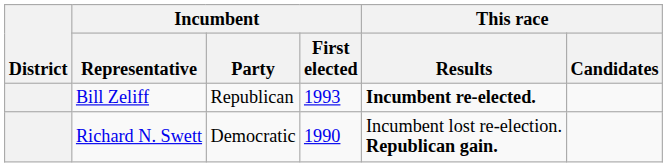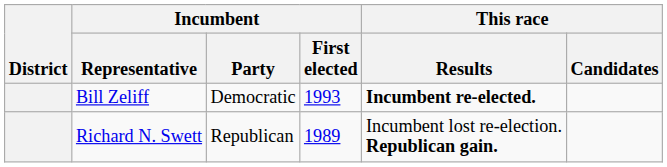Bill Zeliff | Incumbent / Party: Republican -> Democratic
Richard N. Swett | Incumbent / Party: Democratic -> Republican
Richard N. Swett | Incumbent / First elected: 1990 -> 1989
